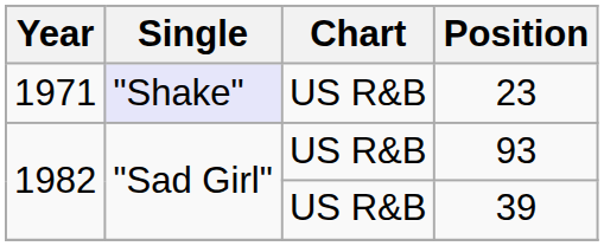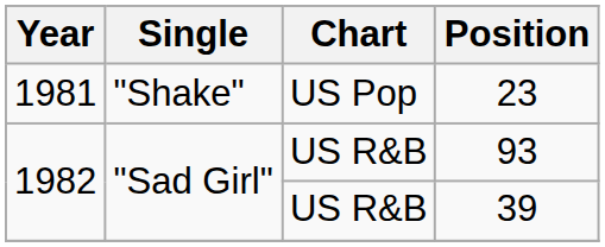23 | Year: 1971 -> 1981
23 | Single: lavender background -> no background
23 | Chart: US R&B -> US Pop
